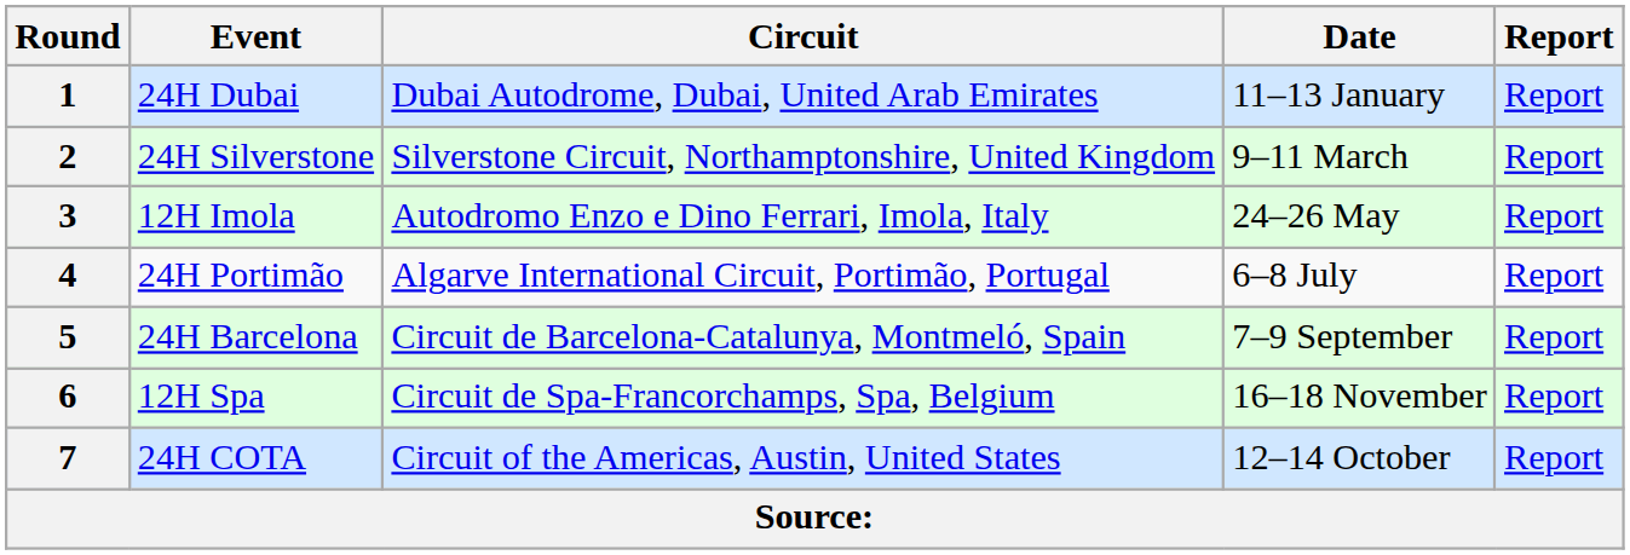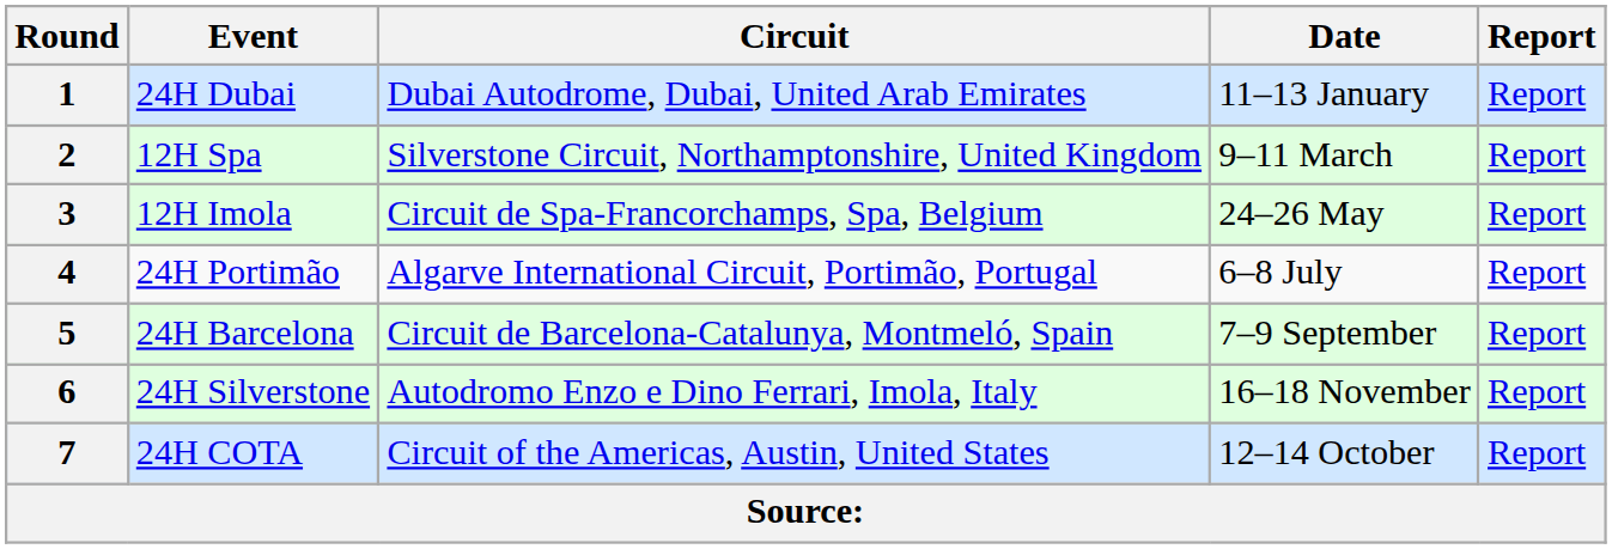2 | Event: 24H Silverstone -> 12H Spa
3 | Circuit: Autodromo Enzo e Dino Ferrari, Imola, Italy -> Circuit de Spa-Francorchamps, Spa, Belgium
6 | Event: 12H Spa -> 24H Silverstone
6 | Circuit: Circuit de Spa-Francorchamps, Spa, Belgium -> Autodromo Enzo e Dino Ferrari, Imola, Italy
